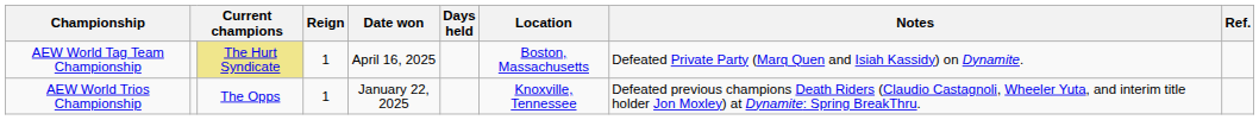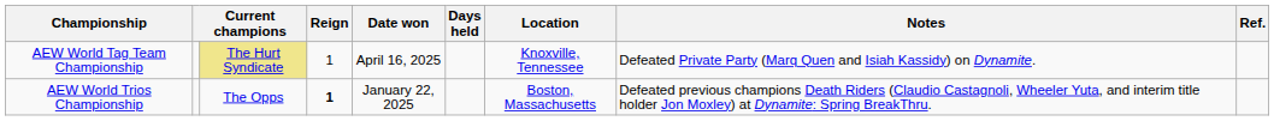AEW World Tag Team Championship | Location: Boston, Massachusetts -> Knoxville, Tennessee
AEW World Trios Championship | Reign: normal -> bold
AEW World Trios Championship | Location: Knoxville, Tennessee -> Boston, Massachusetts
